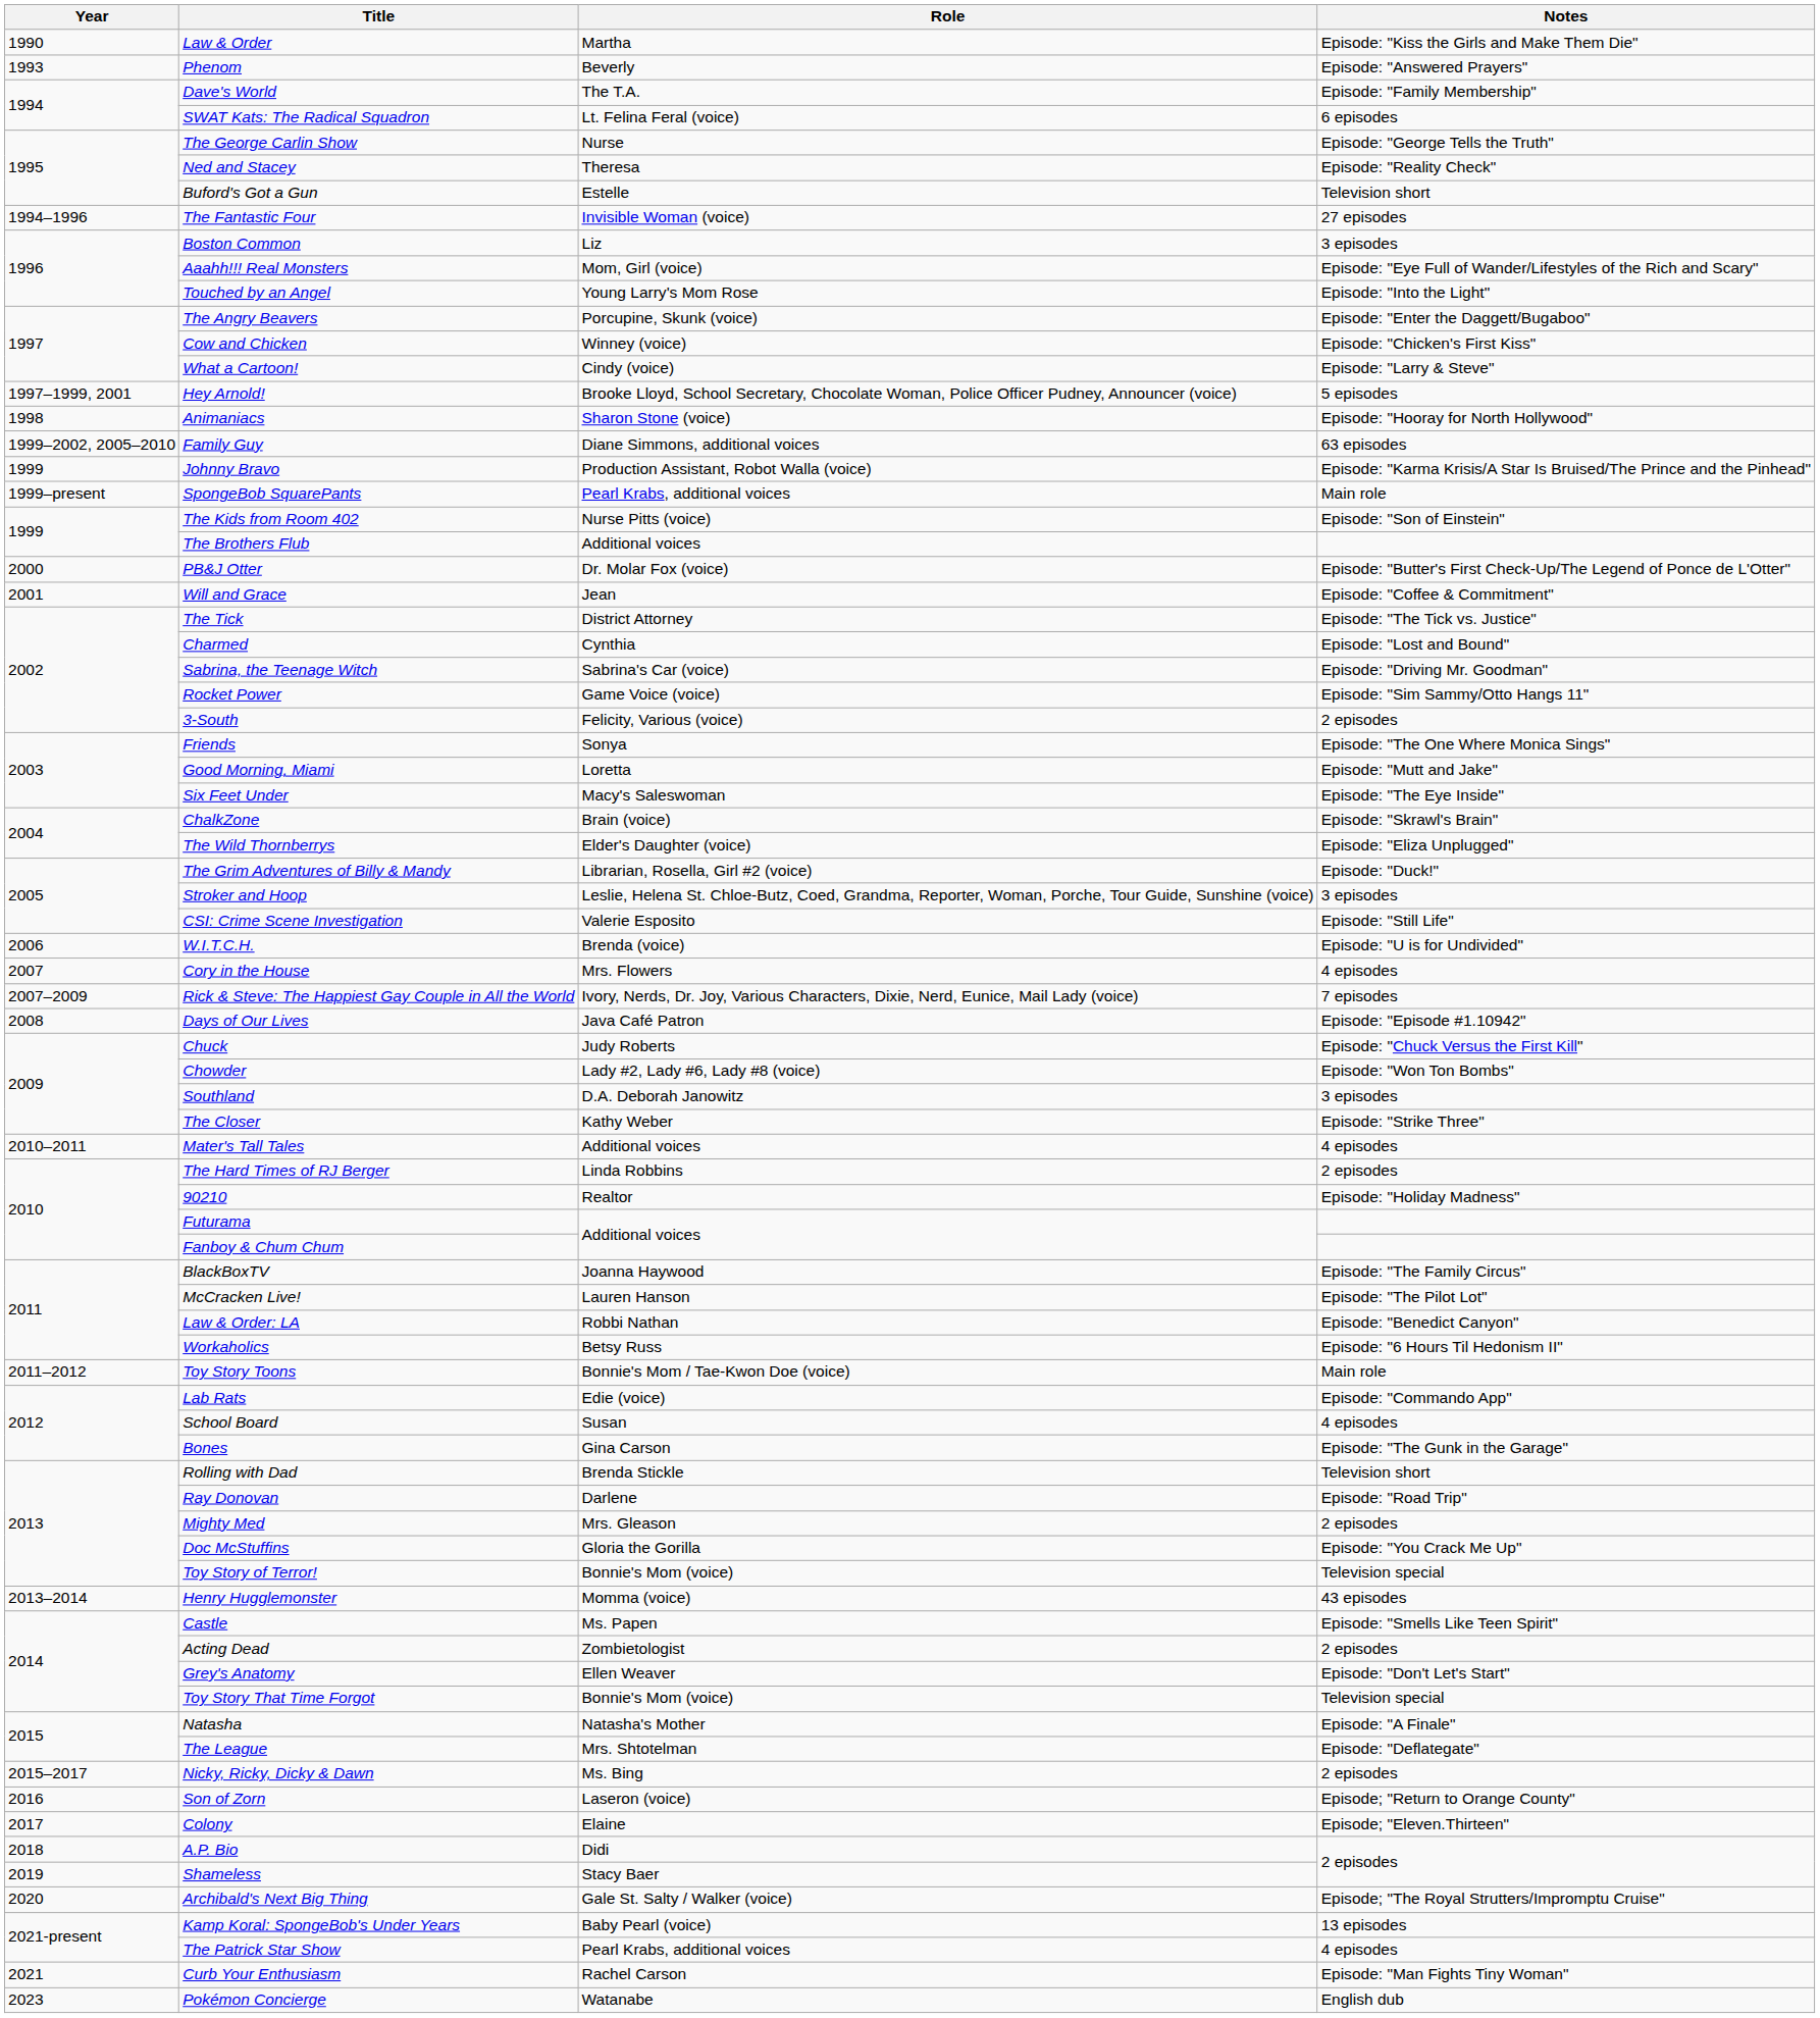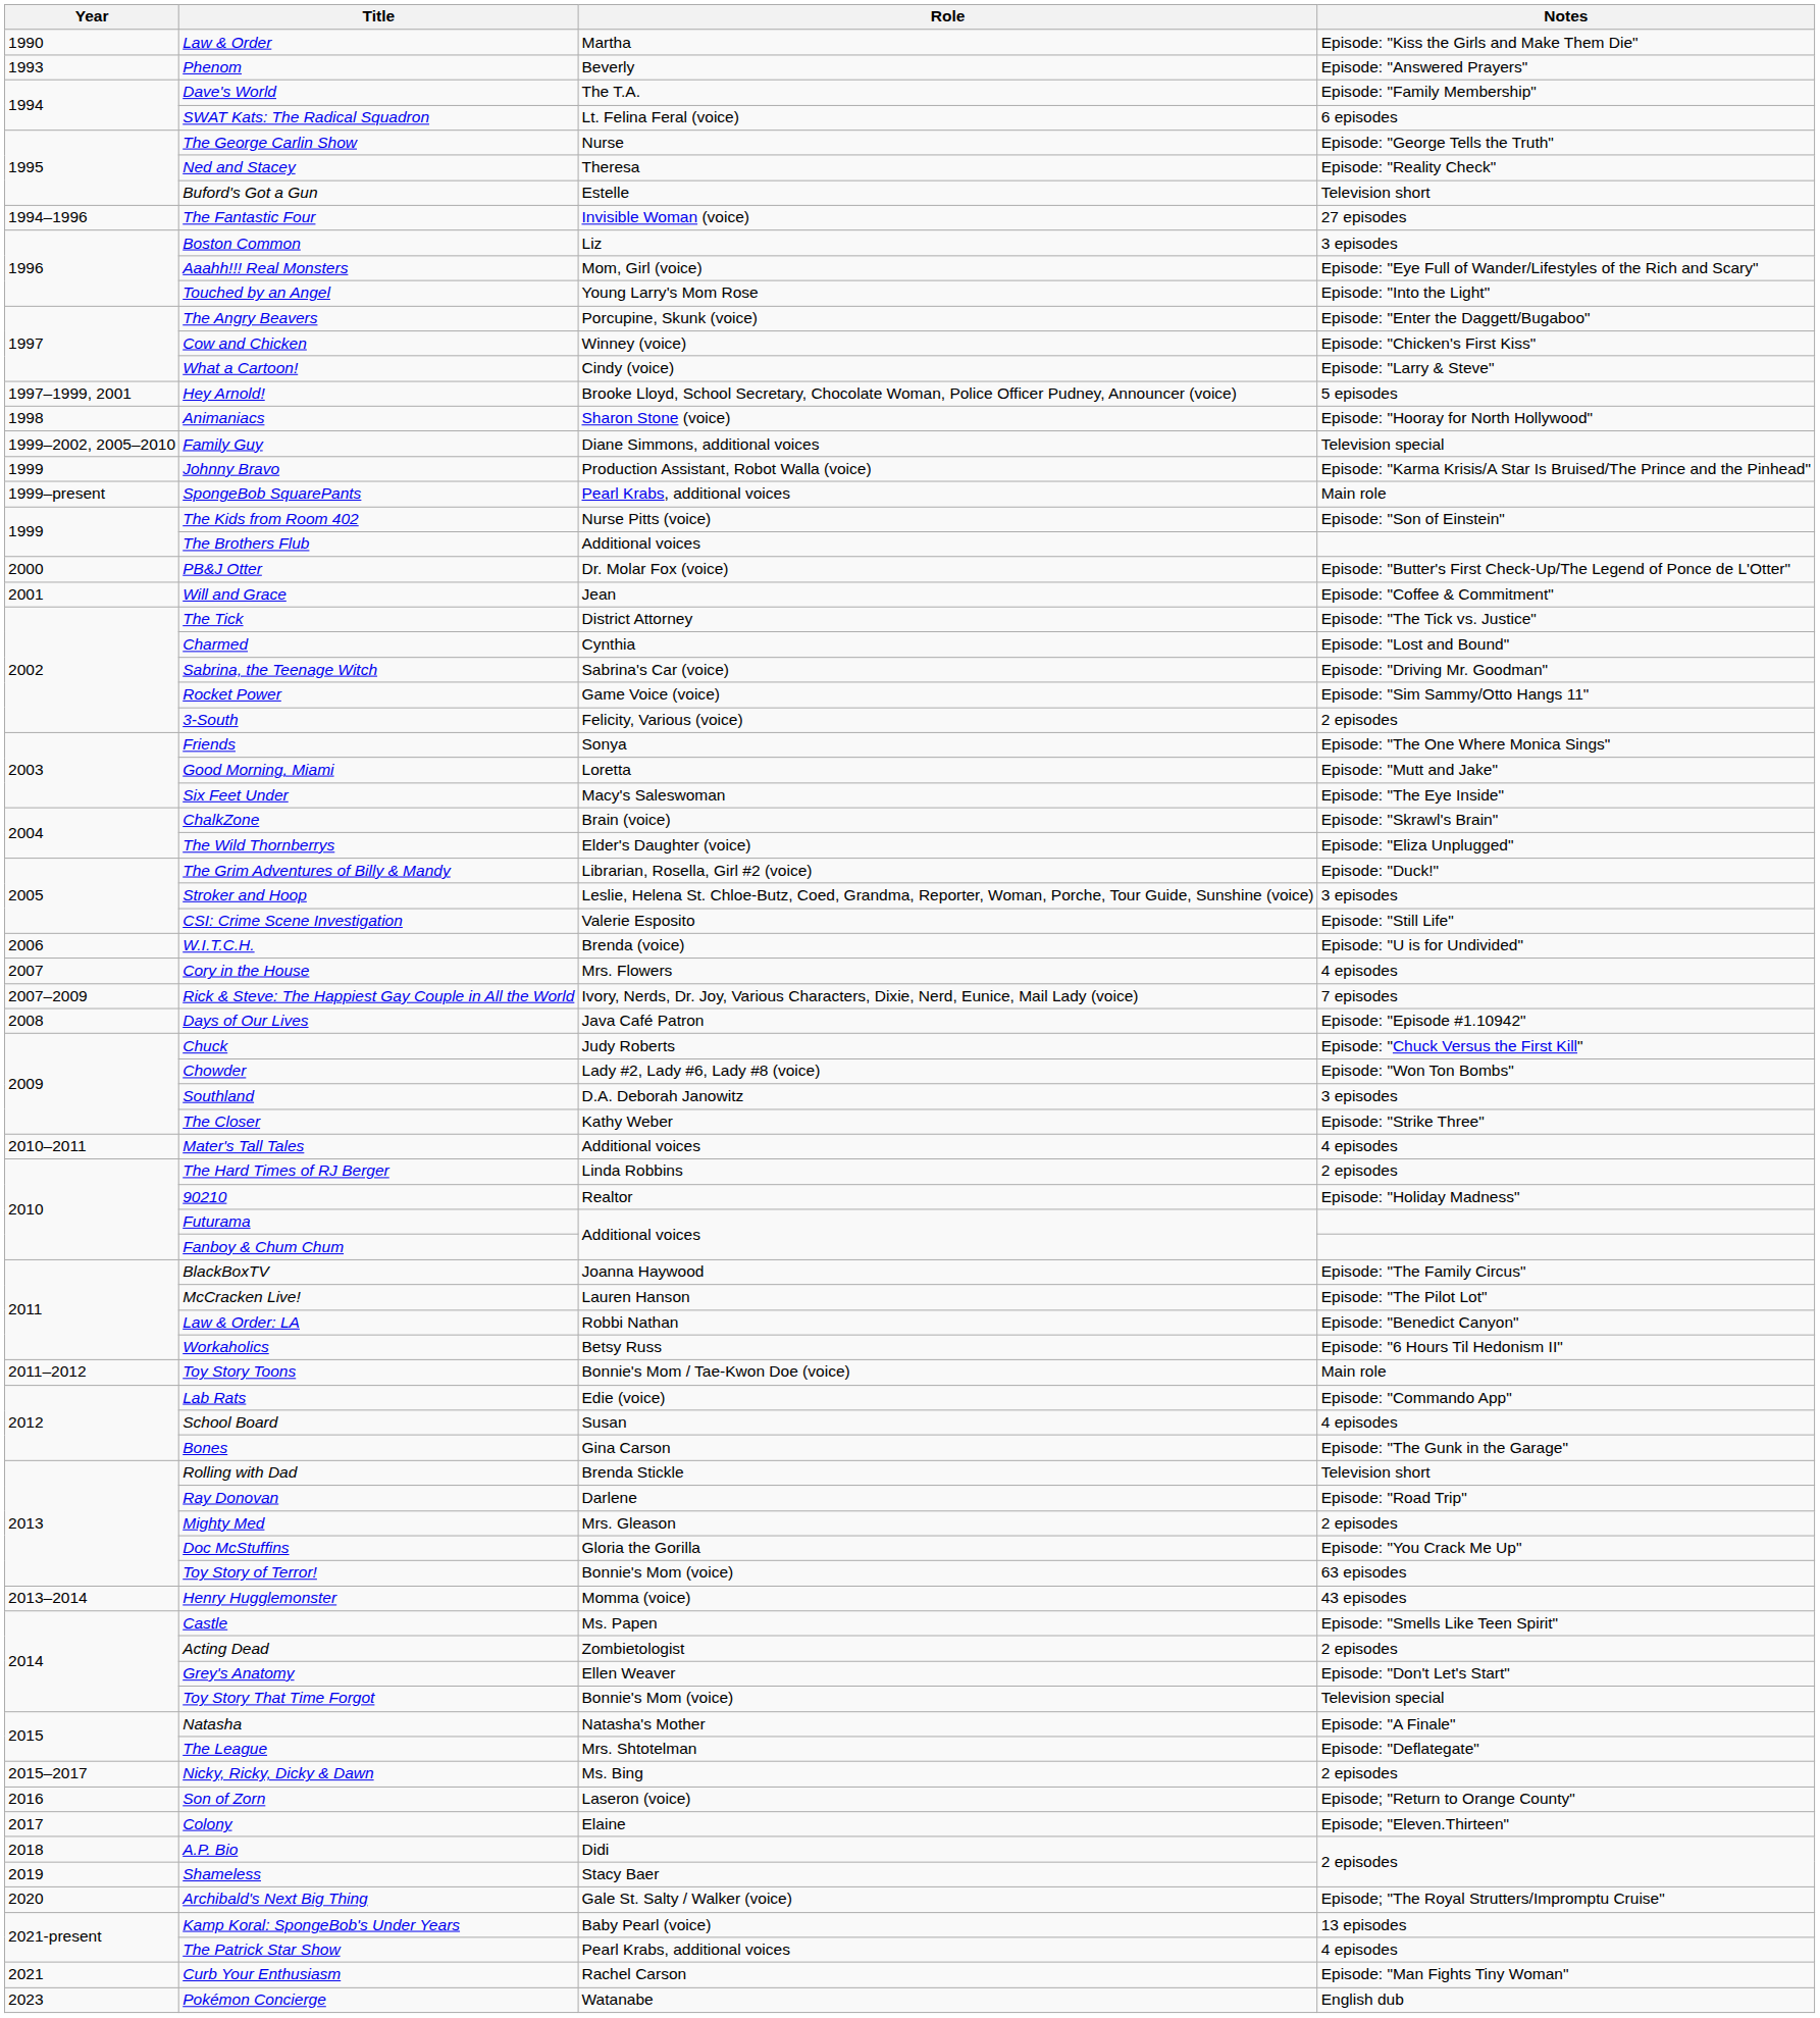Family Guy | Notes: 63 episodes -> Television special
Toy Story of Terror! | Notes: Television special -> 63 episodes
